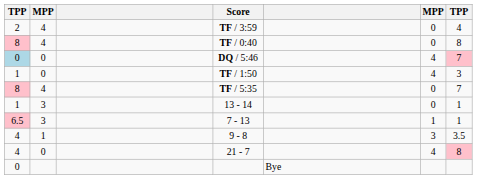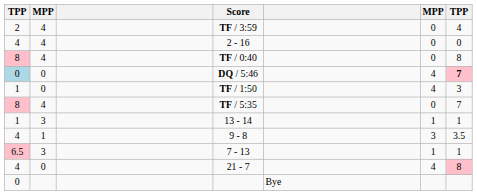+ row: 4 | 4 | 2 - 16 | 0 | 0
DQ / 5:46 | column 7: normal -> bold
13 - 14 | column 6: 0 -> 1
rows swapped: 9 - 8 <-> 7 - 13
